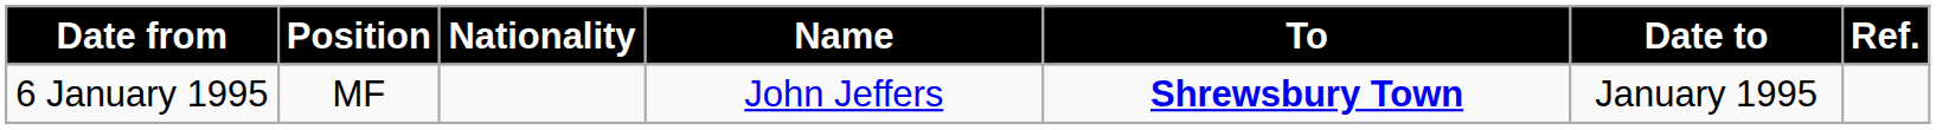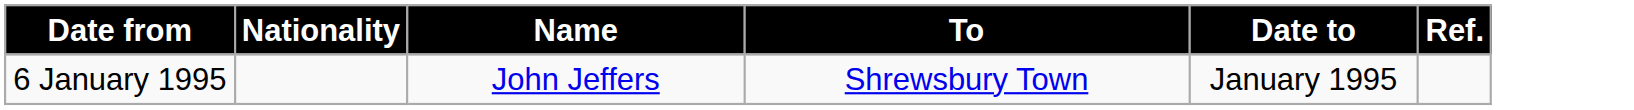- column: Position | MF
6 January 1995 | To: bold -> normal
